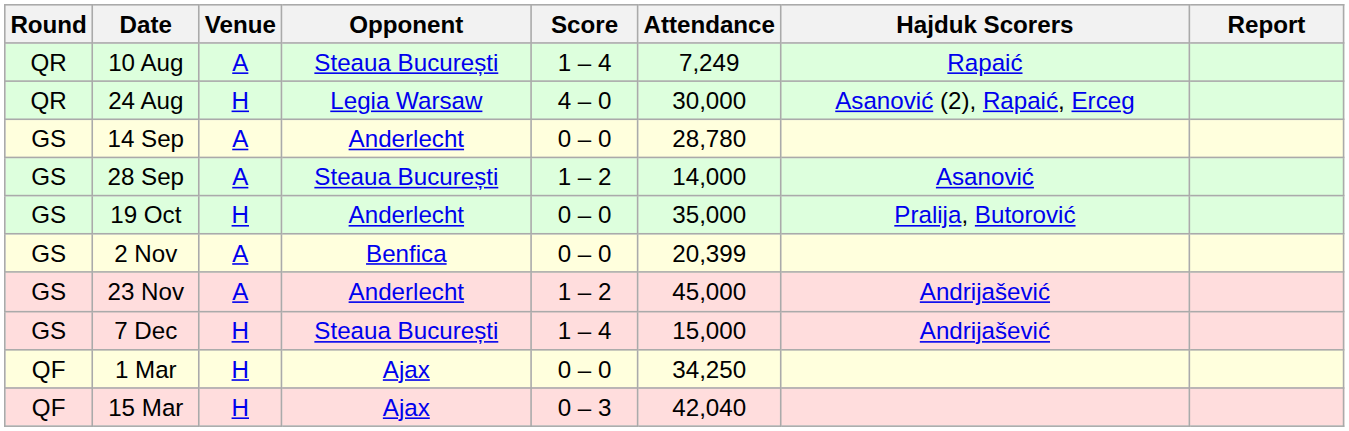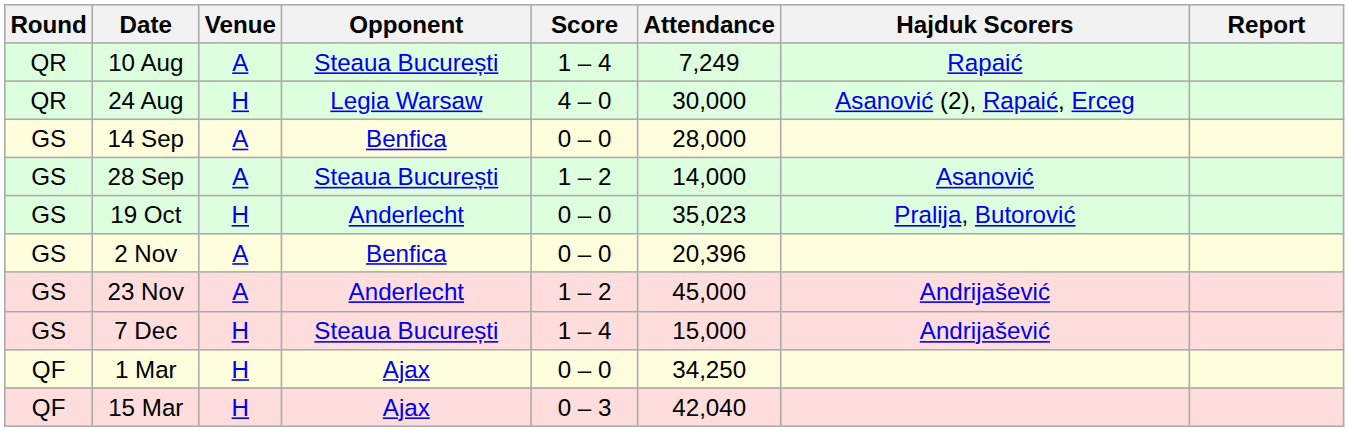14 Sep | Opponent: Anderlecht -> Benfica
14 Sep | Attendance: 28,780 -> 28,000
19 Oct | Attendance: 35,000 -> 35,023
2 Nov | Attendance: 20,399 -> 20,396
